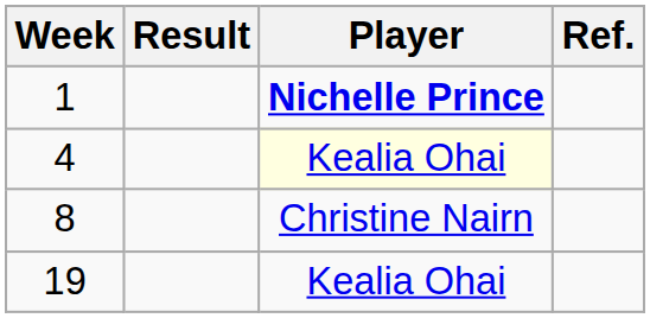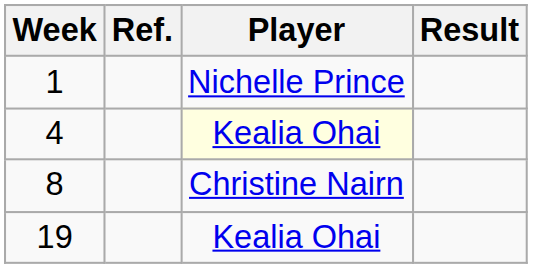columns swapped: Result <-> Ref.
1 | Player: bold -> normal
